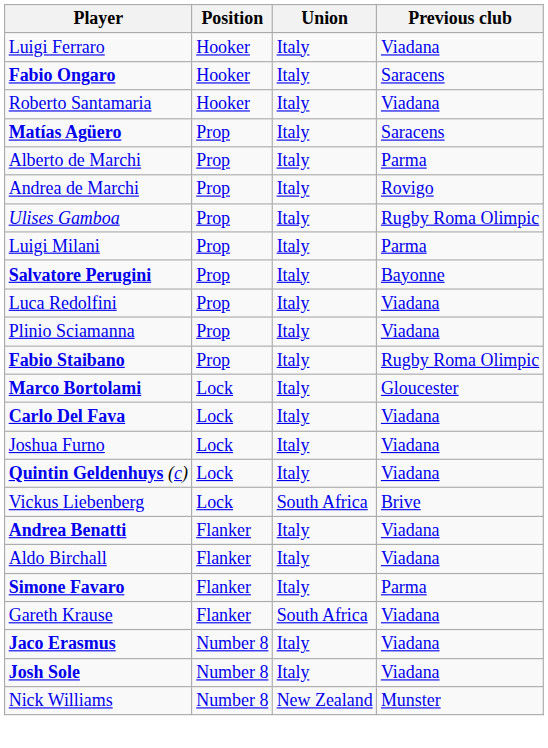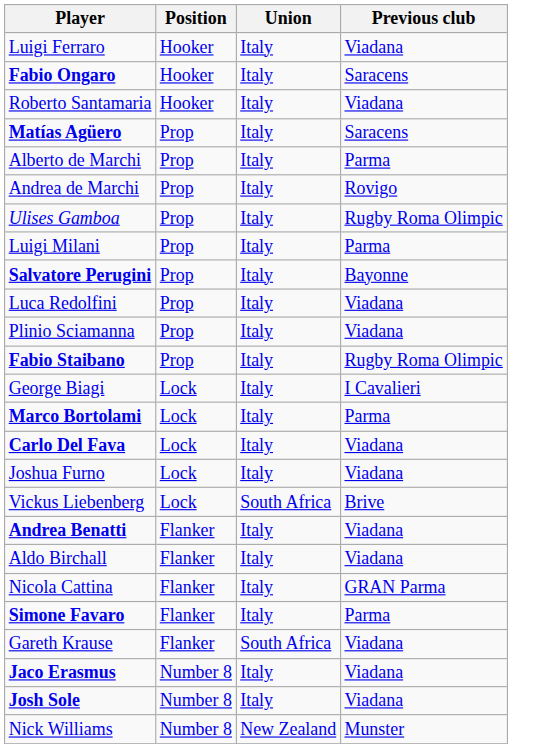+ row: George Biagi | Lock | Italy | I Cavalieri
Marco Bortolami | Previous club: Gloucester -> Parma
- row: Quintin Geldenhuys (c) | Lock | Italy | Viadana
+ row: Nicola Cattina | Flanker | Italy | GRAN Parma
